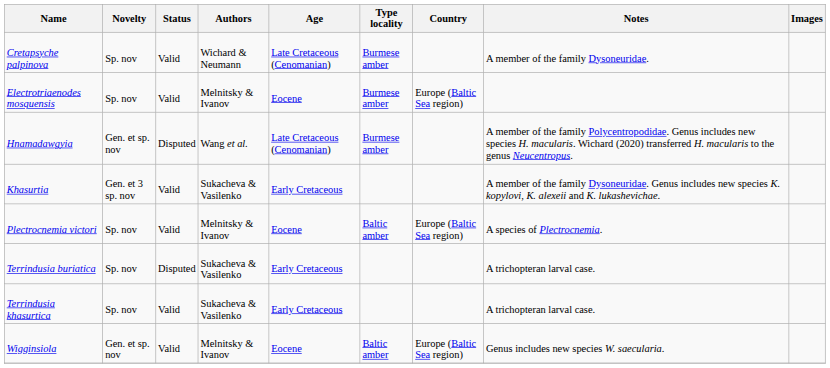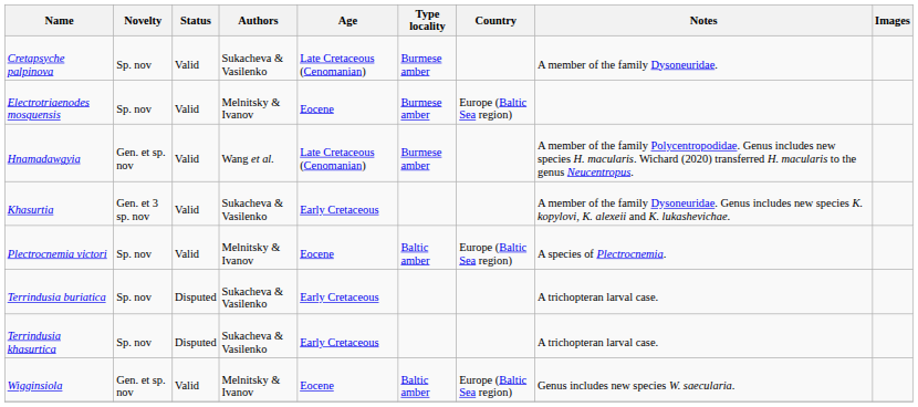Cretapsyche palpinova | Authors: Wichard & Neumann -> Sukacheva & Vasilenko
Hnamadawgyia | Status: Disputed -> Valid
Terrindusia khasurtica | Status: Valid -> Disputed
